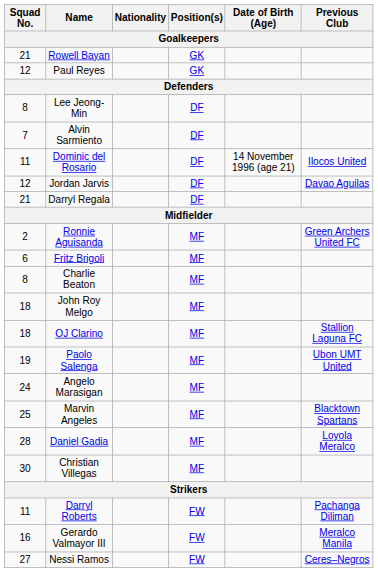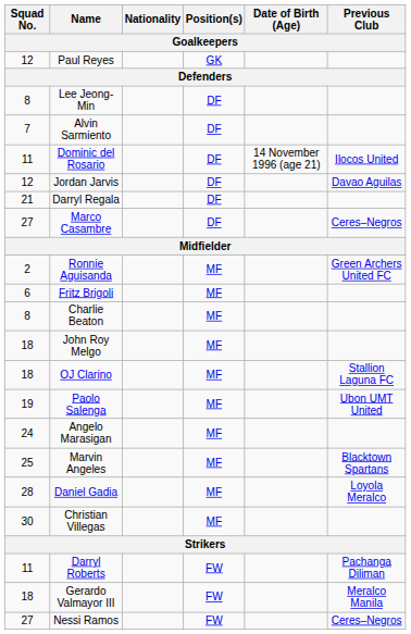- row: 21 | Rowell Bayan | GK
+ row: 27 | Marco Casambre | DF | Ceres–Negros
Gerardo Valmayor III | Squad No.: 16 -> 18
